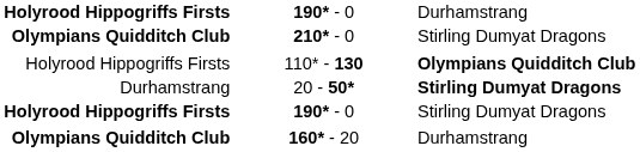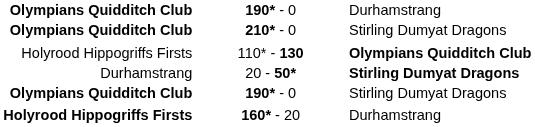190* - 0 / Durhamstrang | column 1: Holyrood Hippogriffs Firsts -> Olympians Quidditch Club
190* - 0 / Stirling Dumyat Dragons | column 1: Holyrood Hippogriffs Firsts -> Olympians Quidditch Club
160* - 20 | column 1: Olympians Quidditch Club -> Holyrood Hippogriffs Firsts
